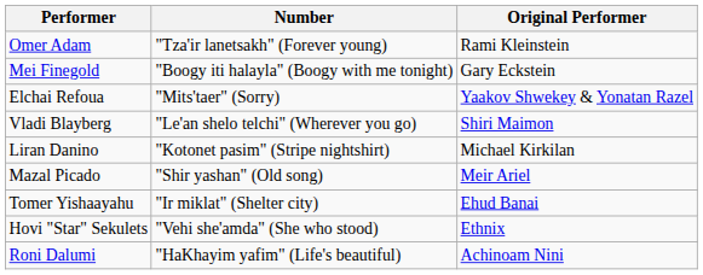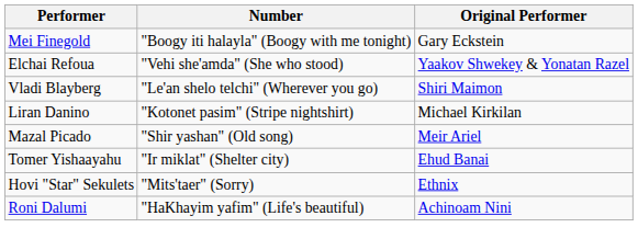- row: Omer Adam | "Tza'ir lanetsakh" (Forever young) | Rami Kleinstein
Elchai Refoua | Number: "Mits'taer" (Sorry) -> "Vehi she'amda" (She who stood)
Hovi "Star" Sekulets | Number: "Vehi she'amda" (She who stood) -> "Mits'taer" (Sorry)
